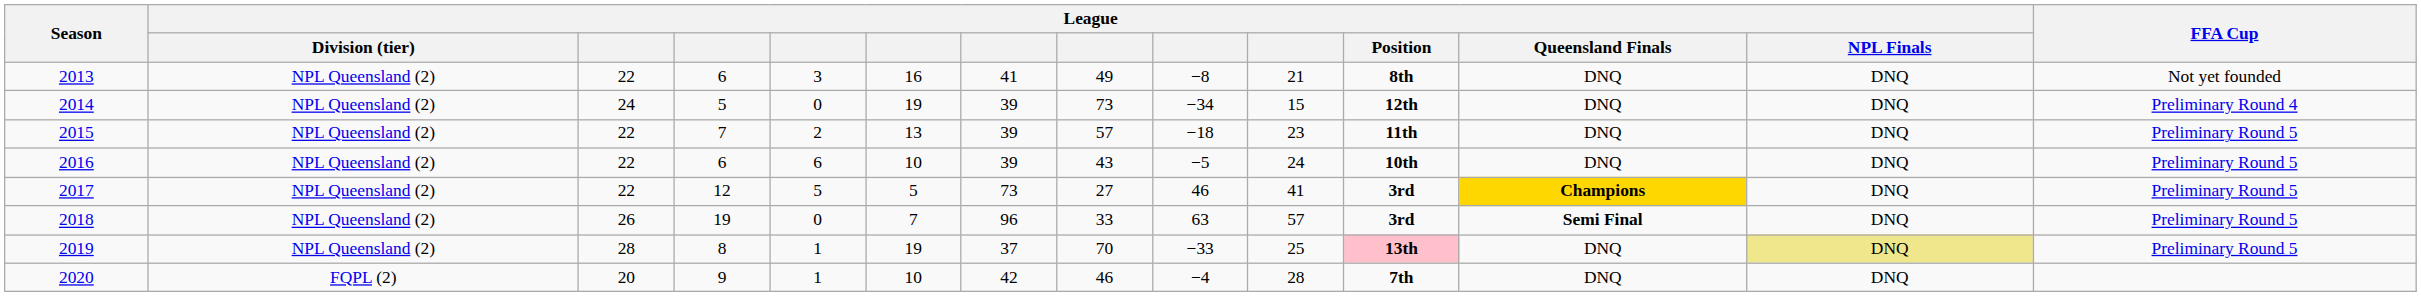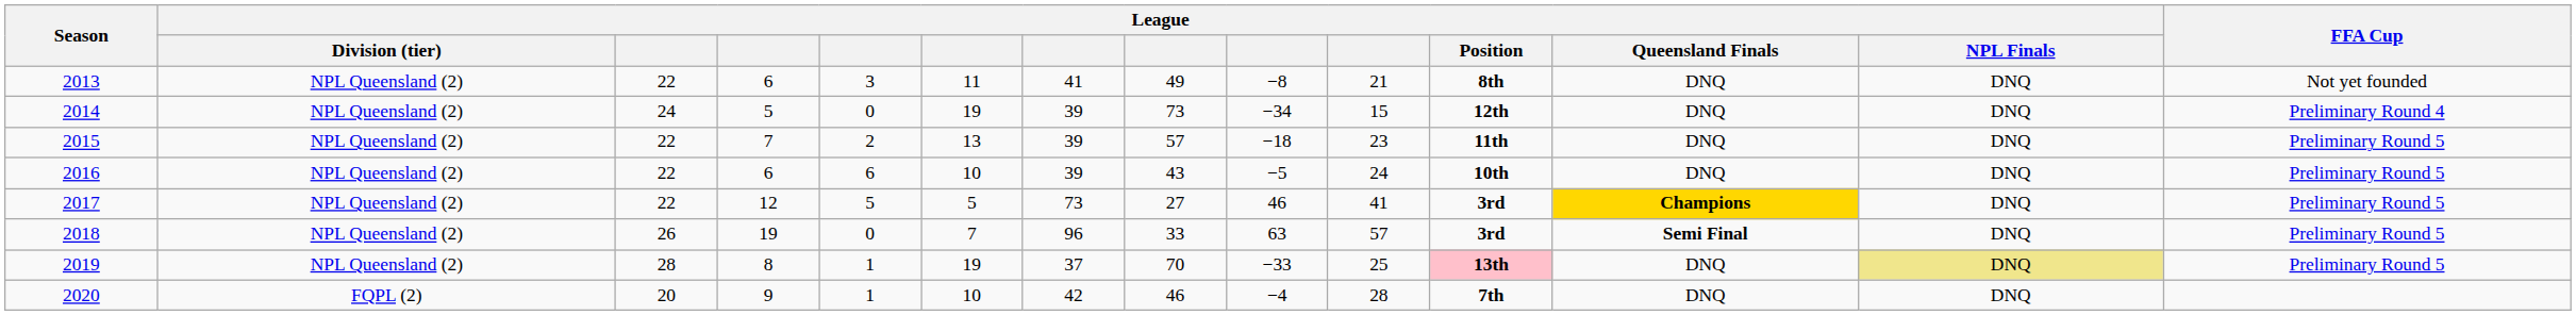2013 | column 6: 16 -> 11
